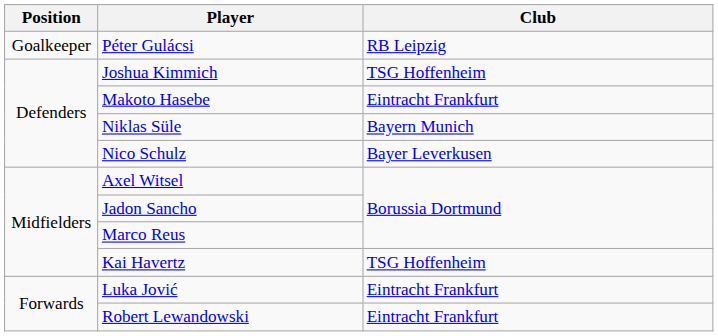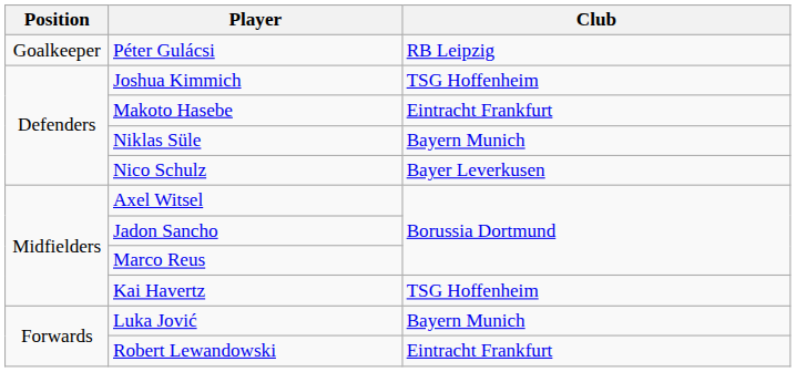Luka Jović | Club: Eintracht Frankfurt -> Bayern Munich
